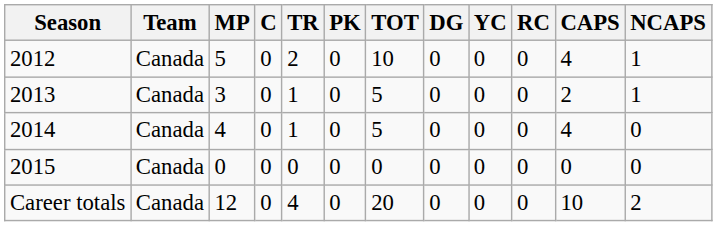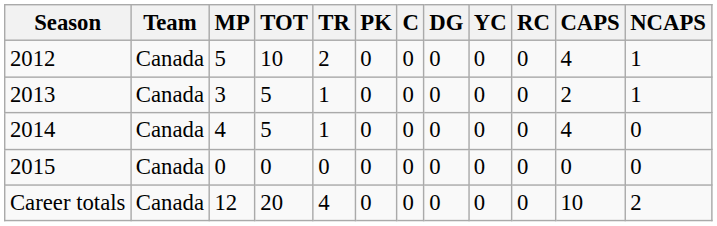columns swapped: TOT <-> C
